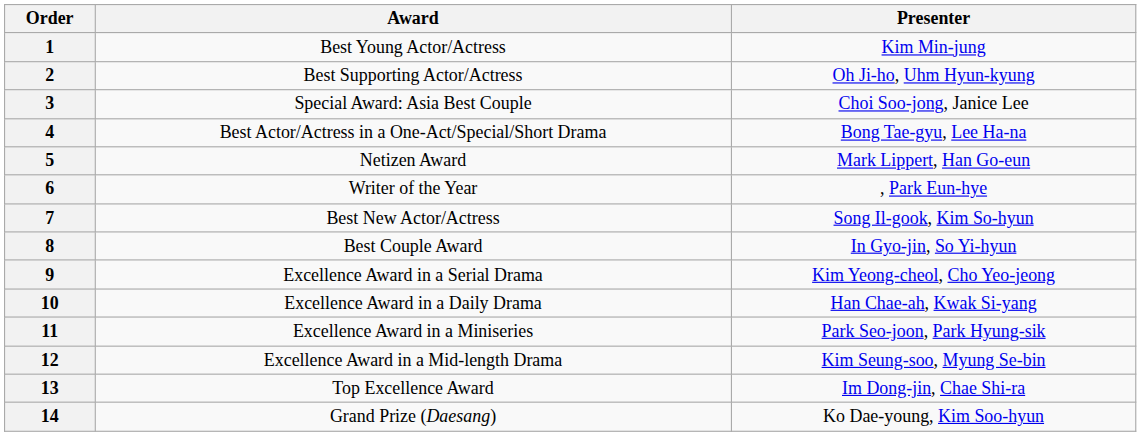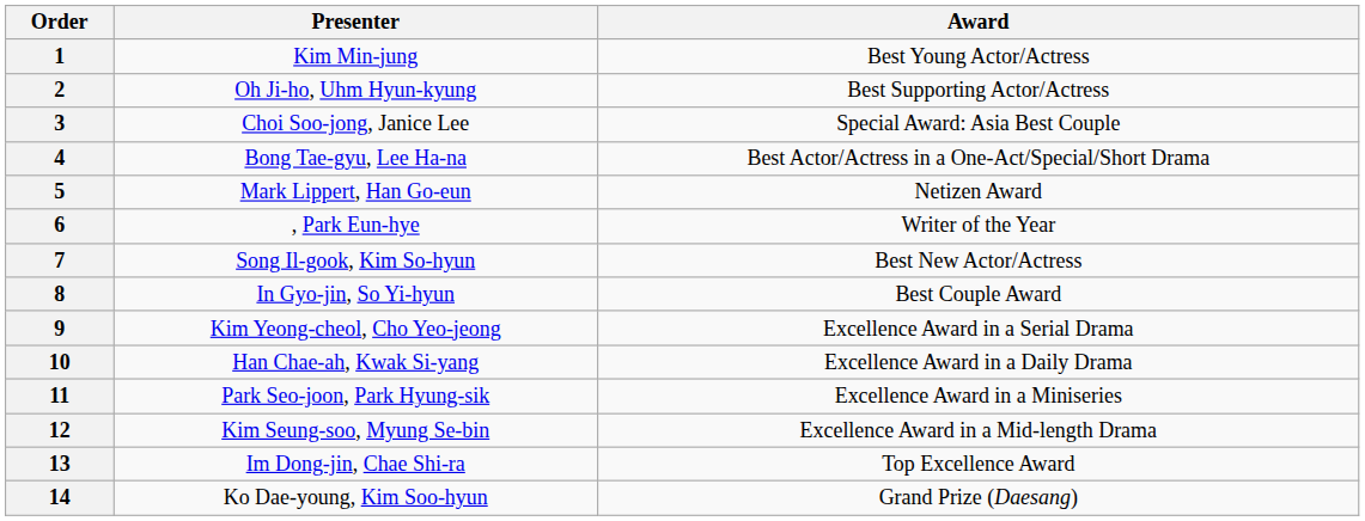columns swapped: Presenter <-> Award
